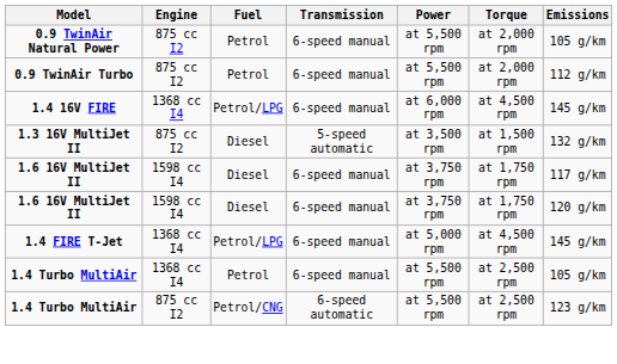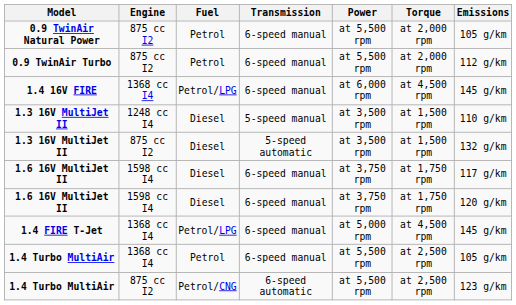+ row: 1.3 16V MultiJet II | 1248 cc I4 | Diesel | 5-speed manual | at 3,500 rpm | at 1,500 rpm | 110 g/km
